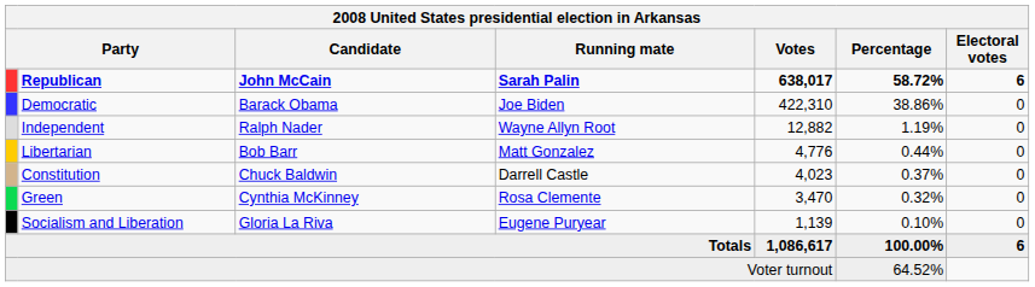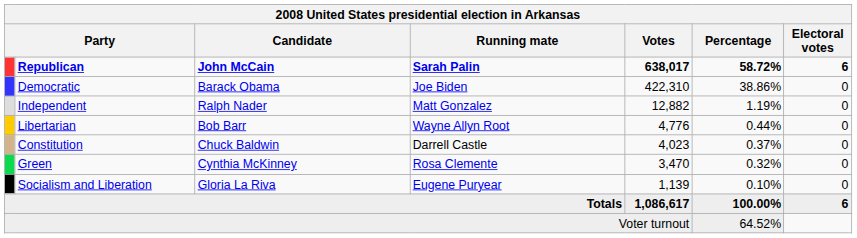Independent | Running mate: Wayne Allyn Root -> Matt Gonzalez
Libertarian | Running mate: Matt Gonzalez -> Wayne Allyn Root
